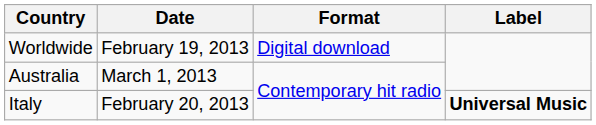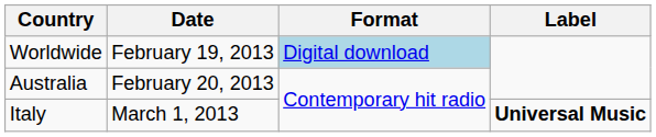Worldwide | Format: no background -> lightblue background
Australia | Date: March 1, 2013 -> February 20, 2013
Italy | Date: February 20, 2013 -> March 1, 2013
